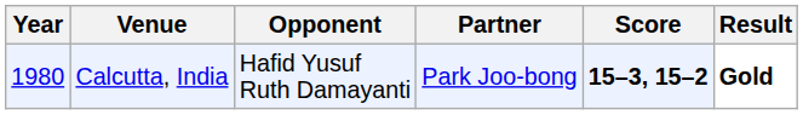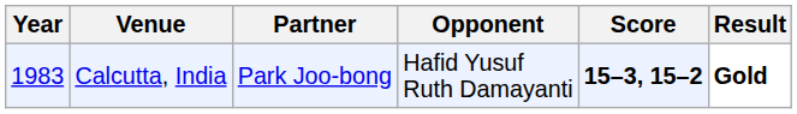columns swapped: Partner <-> Opponent
Calcutta, India | Year: 1980 -> 1983
